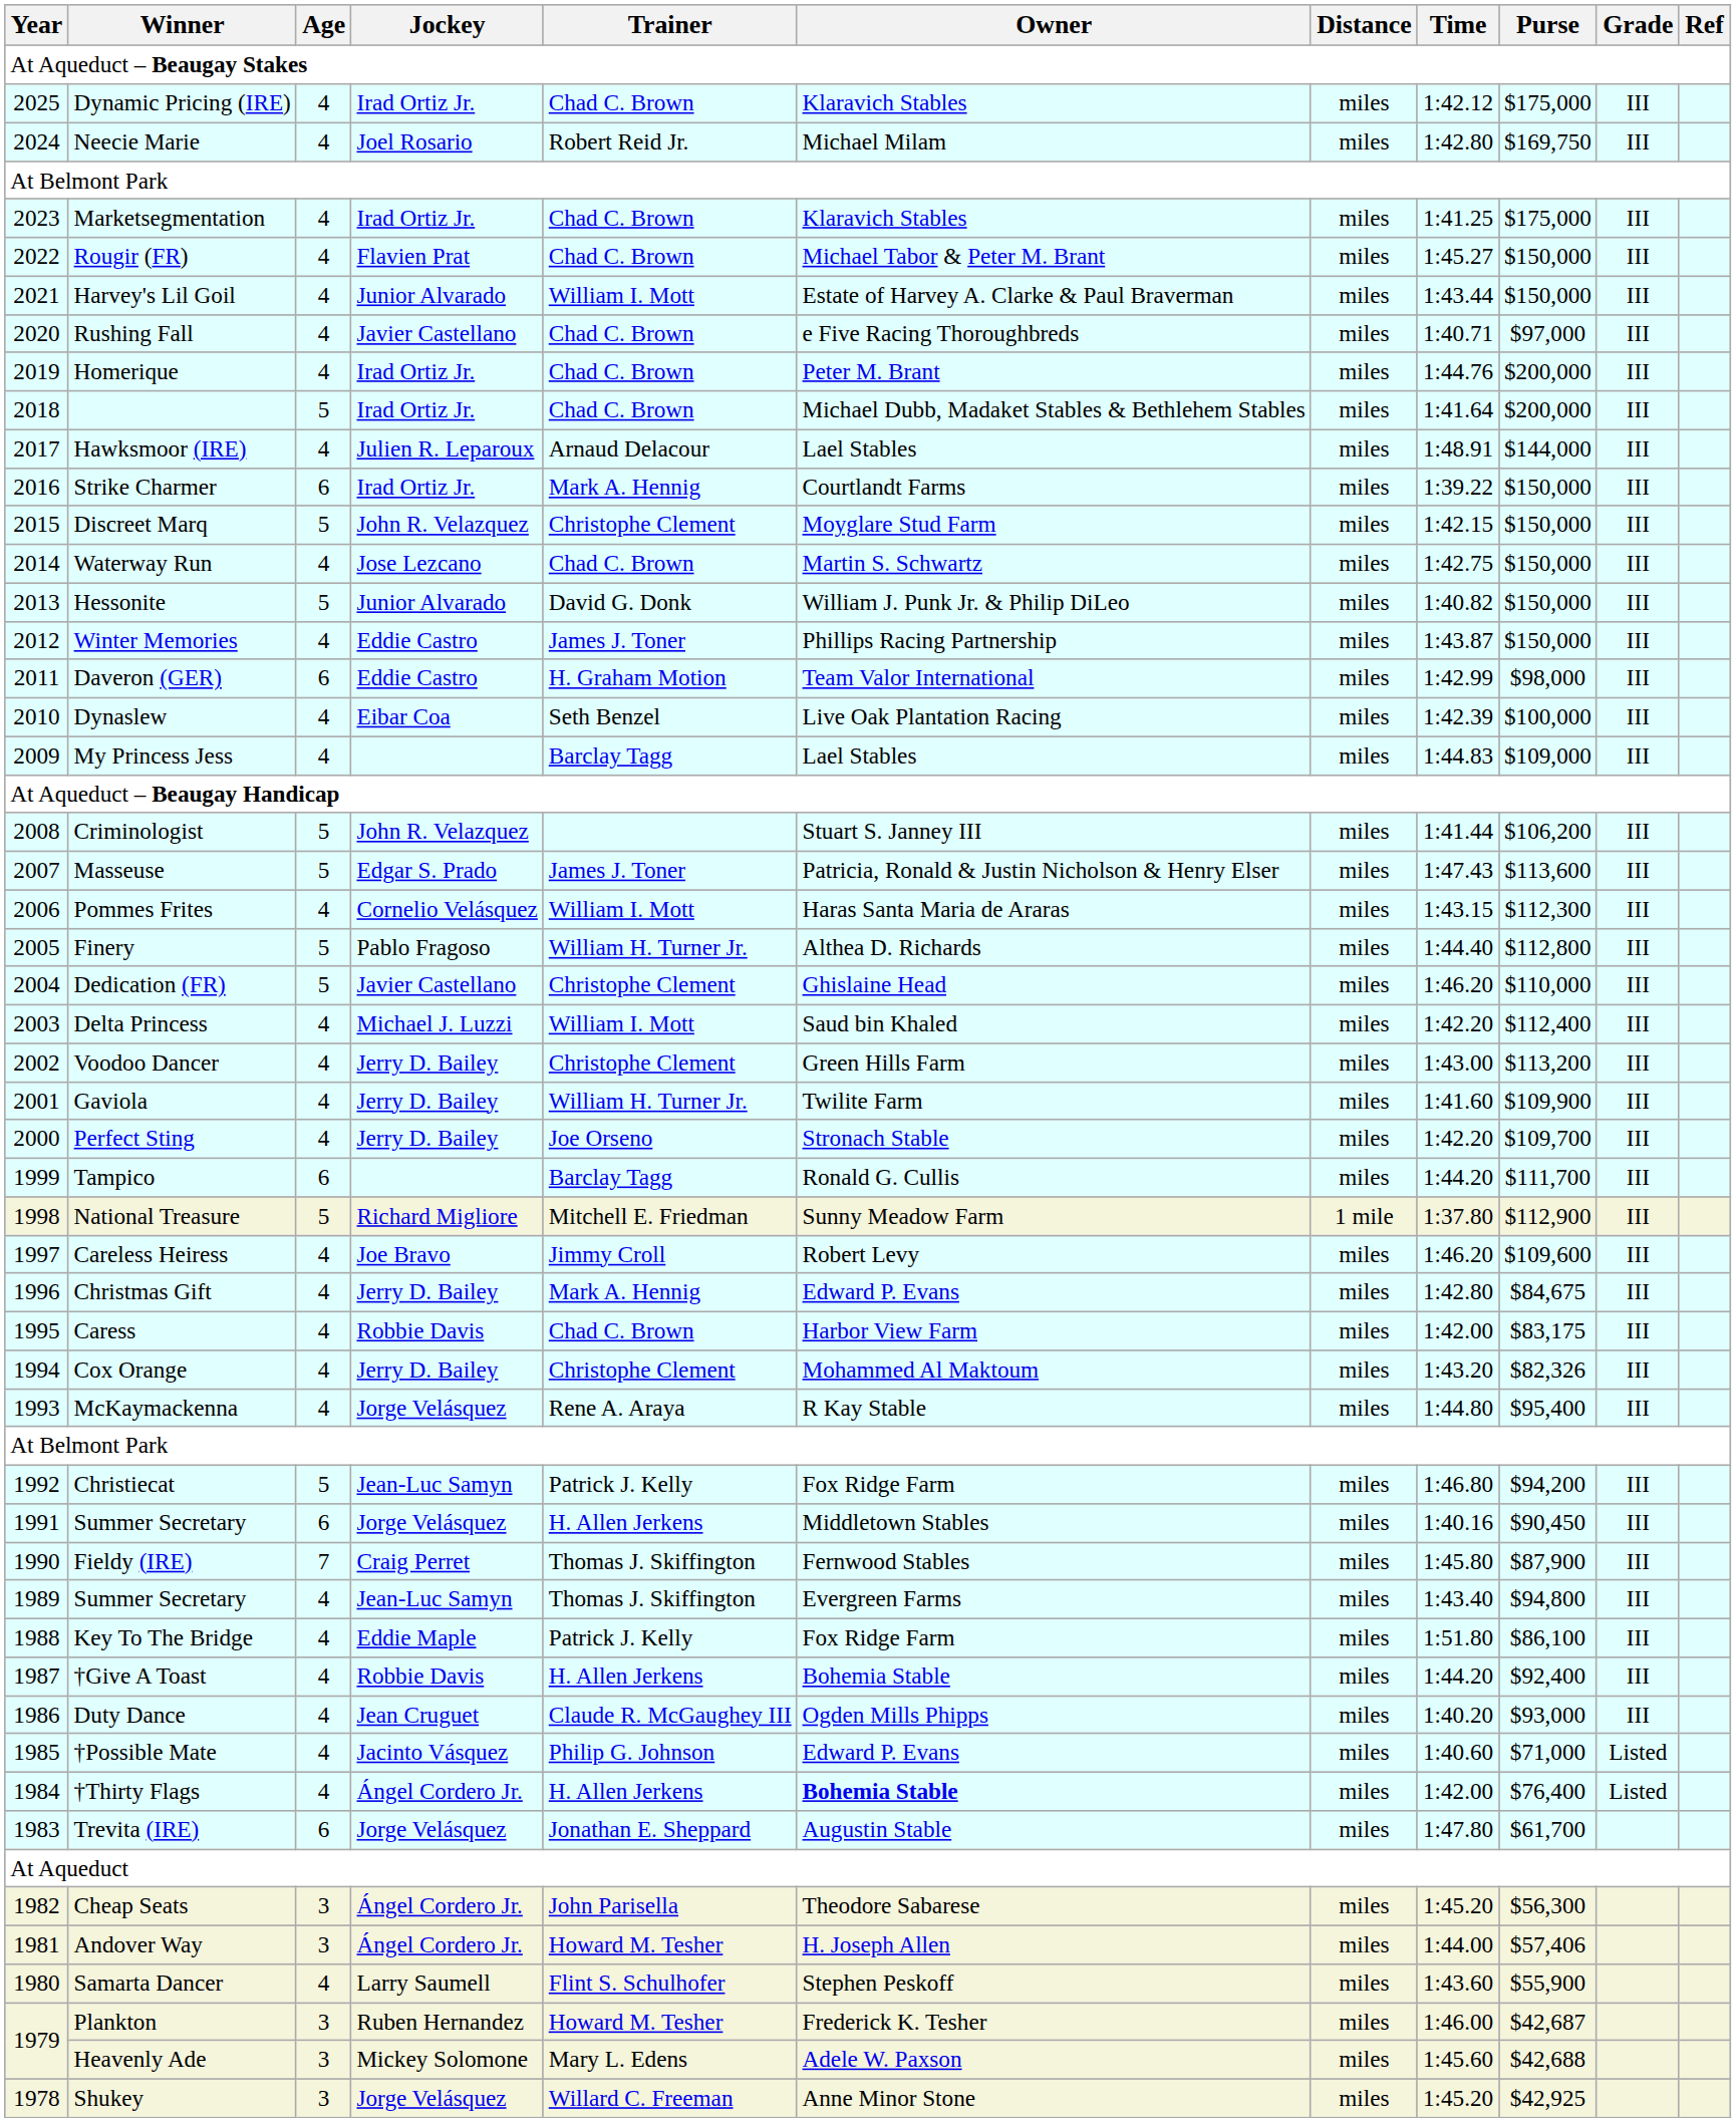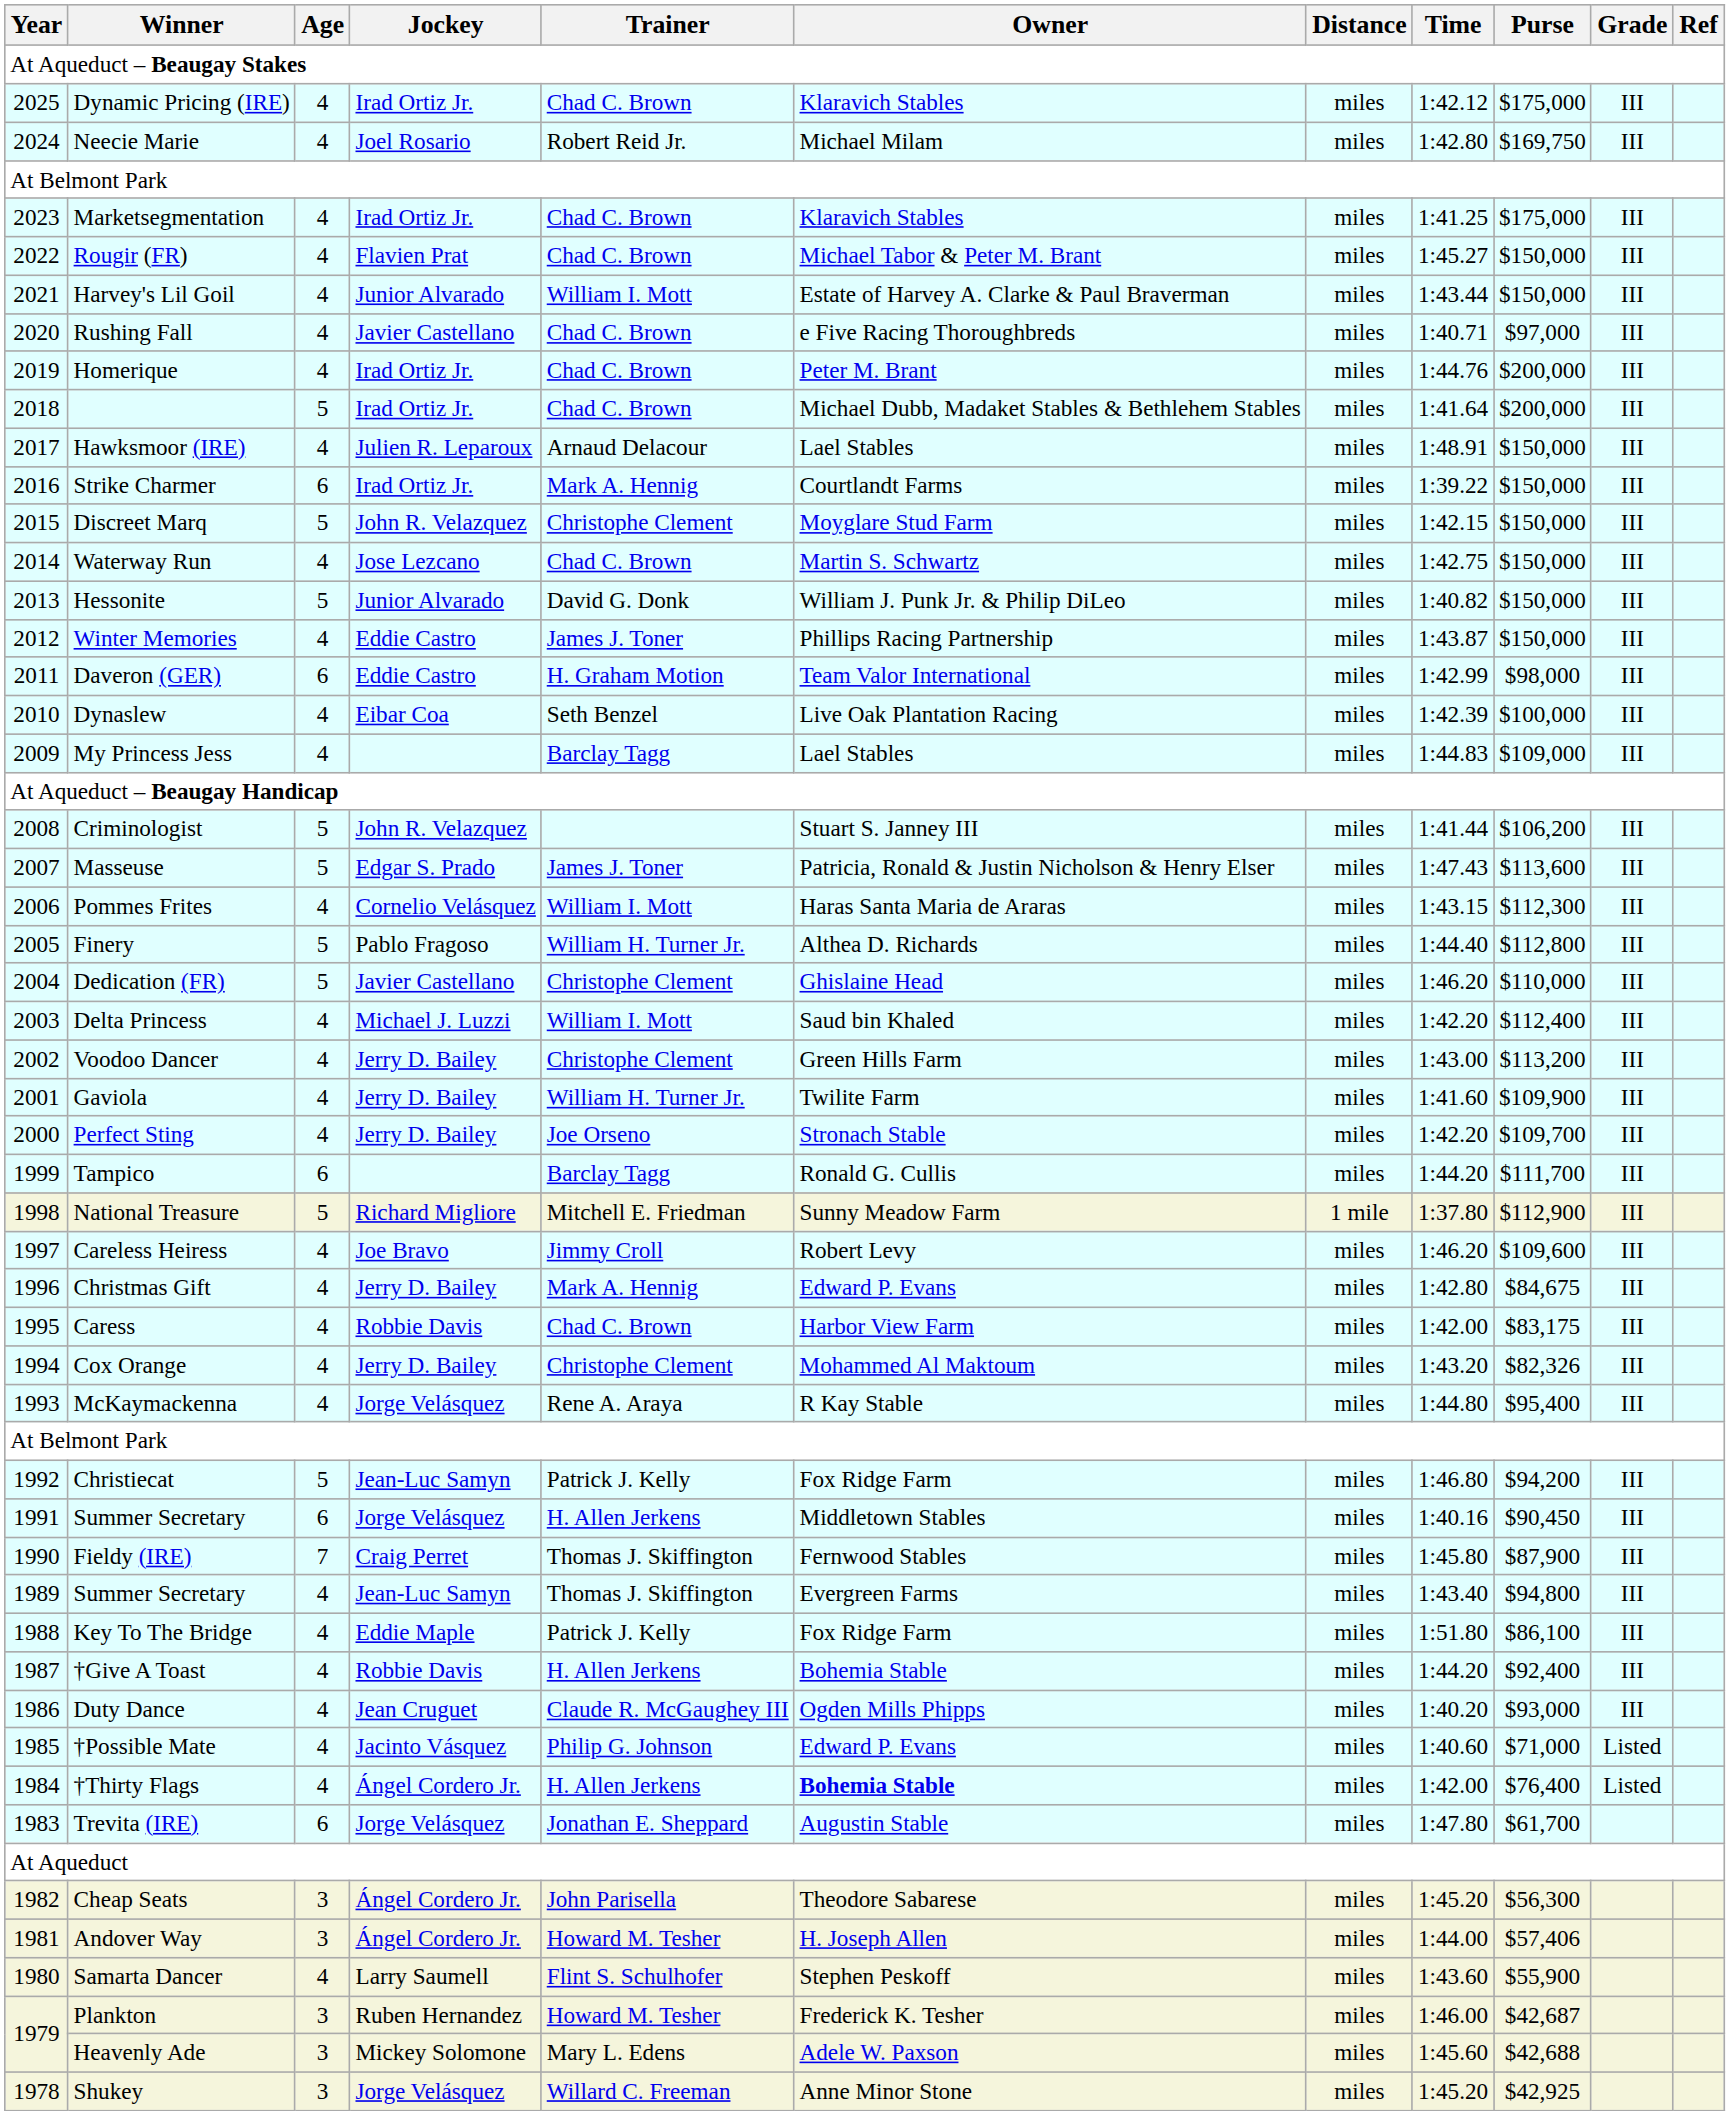Hawksmoor (IRE) | Purse: $144,000 -> $150,000
